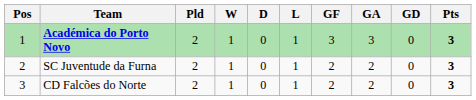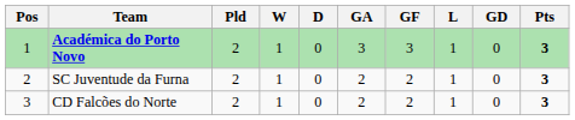columns swapped: L <-> GA
